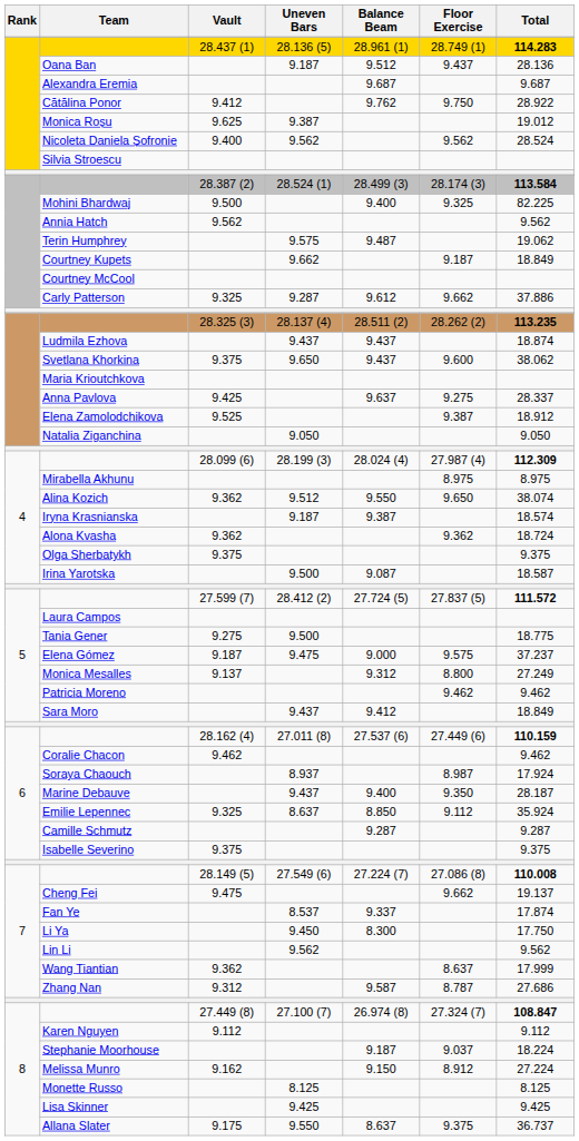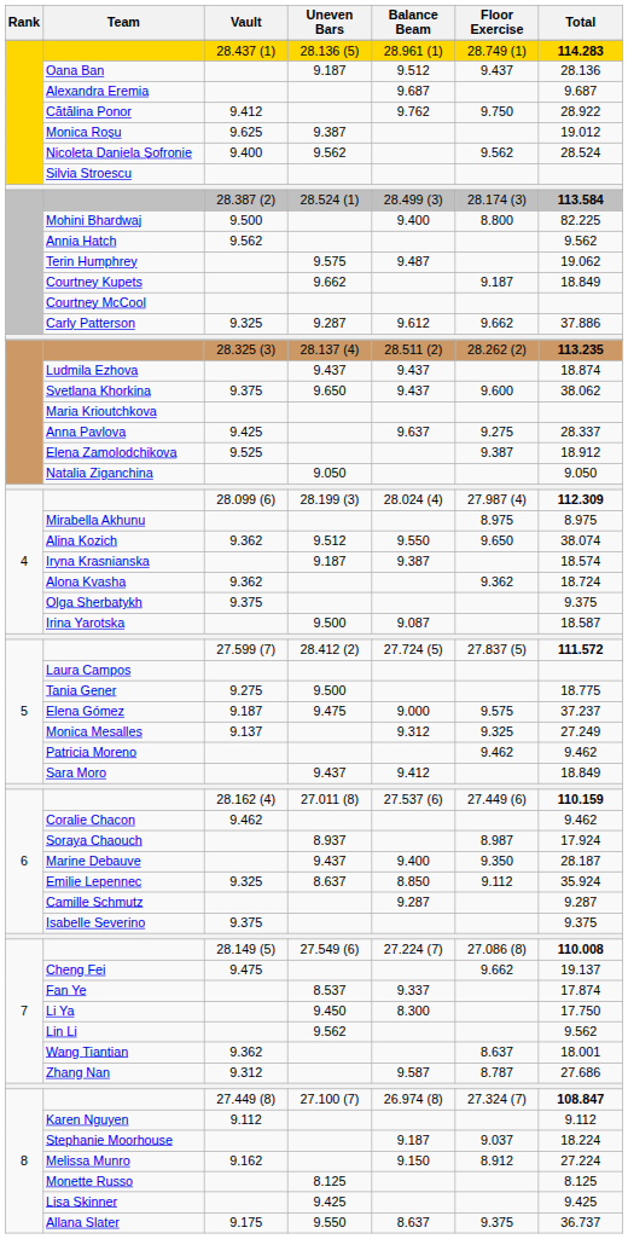Mohini Bhardwaj | Floor Exercise: 9.325 -> 8.800
Monica Mesalles | Floor Exercise: 8.800 -> 9.325
Wang Tiantian | Total: 17.999 -> 18.001
